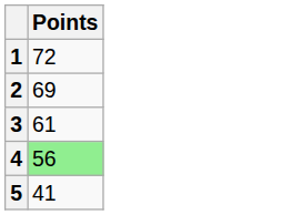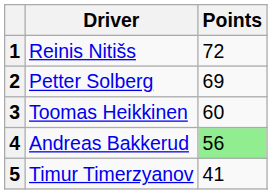+ column: Driver | Reinis Nitišs | Petter Solberg | Toomas Heikkinen | Andreas Bakkerud | Timur Timerzyanov
3 | Points: 61 -> 60
